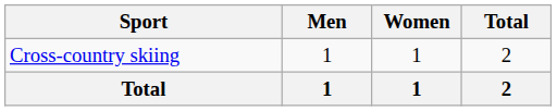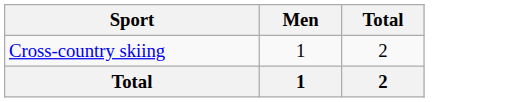- column: Women | 1 | 1
